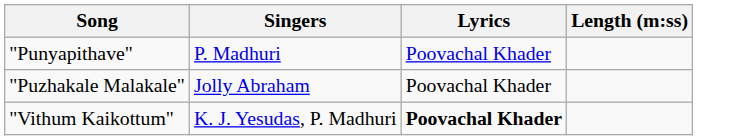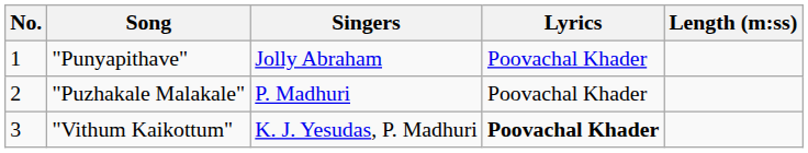+ column: No. | 1 | 2 | 3
"Punyapithave" | Singers: P. Madhuri -> Jolly Abraham
"Puzhakale Malakale" | Singers: Jolly Abraham -> P. Madhuri
